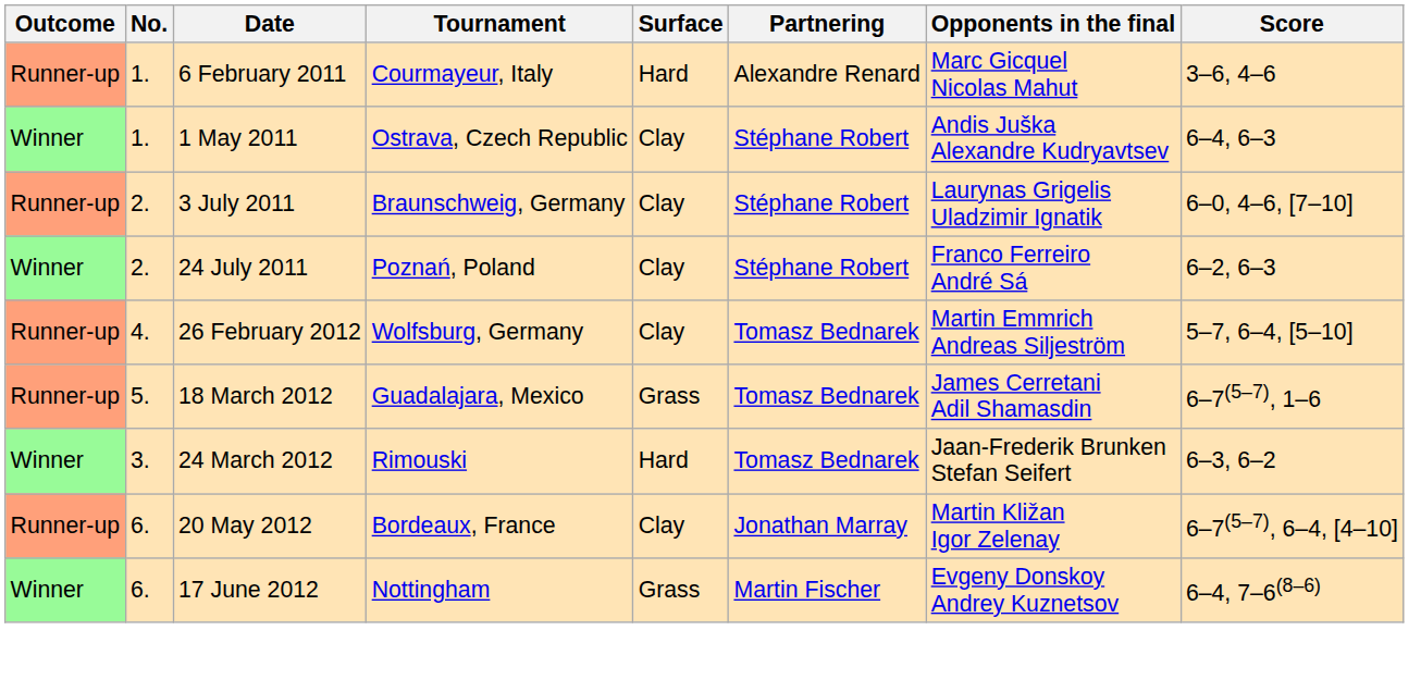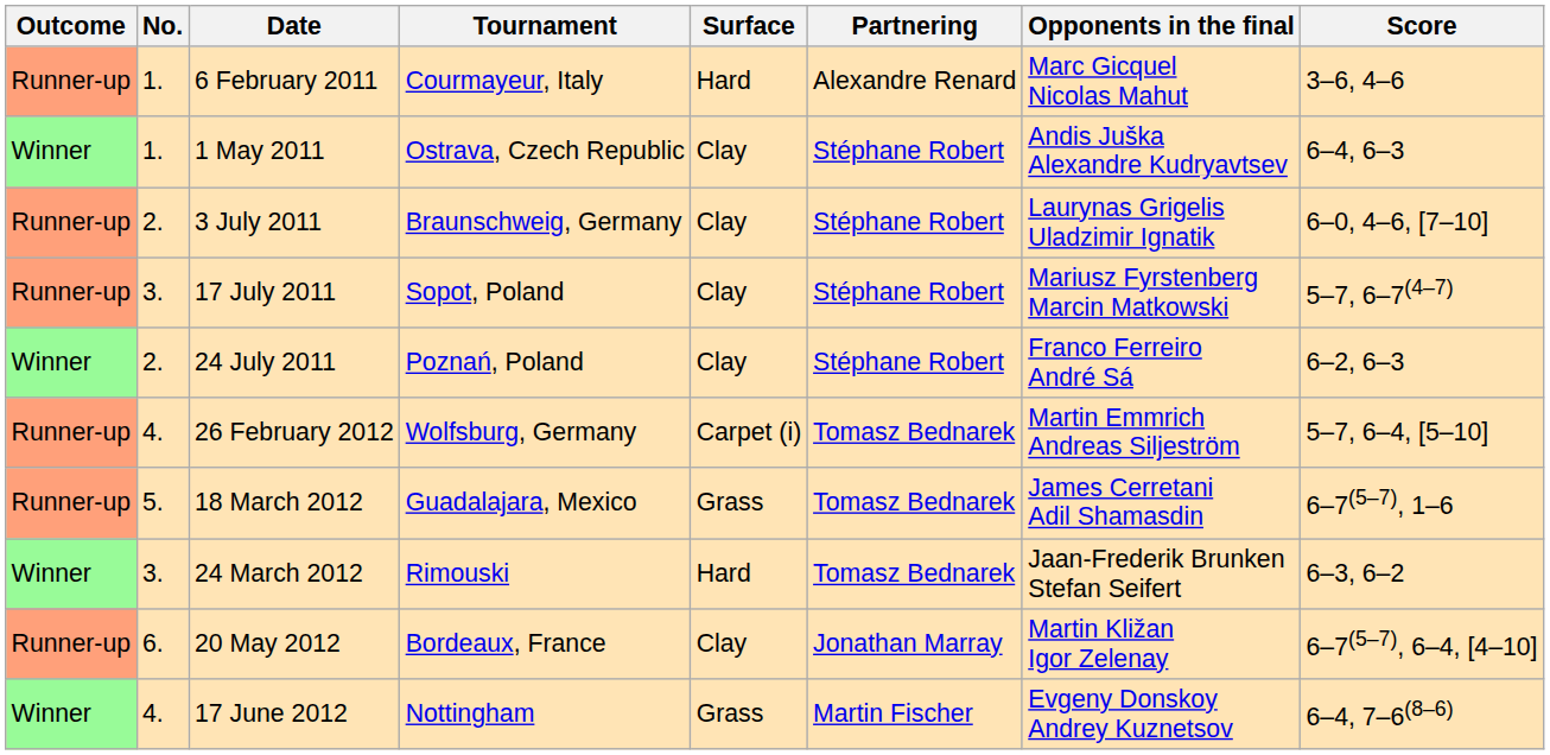+ row: Runner-up | 3. | 17 July 2011 | Sopot, Poland | Clay | Stéphane Robert | Mariusz Fyrstenberg Marcin Matkowski | 5–7, 6–7(4–7)
26 February 2012 | Surface: Clay -> Carpet (i)
17 June 2012 | No.: 6. -> 4.
